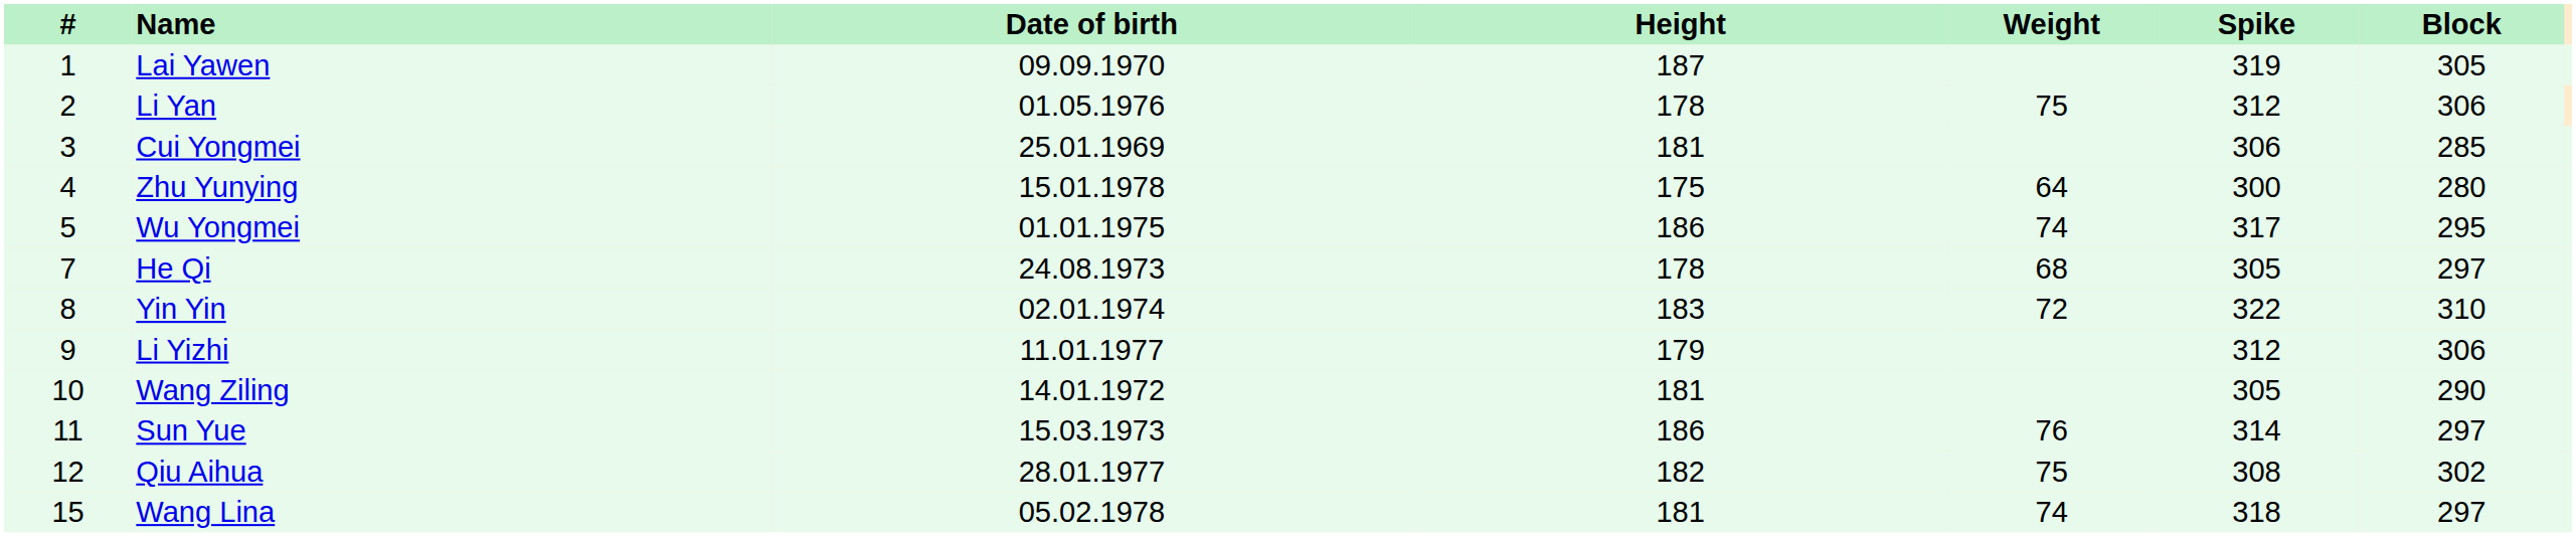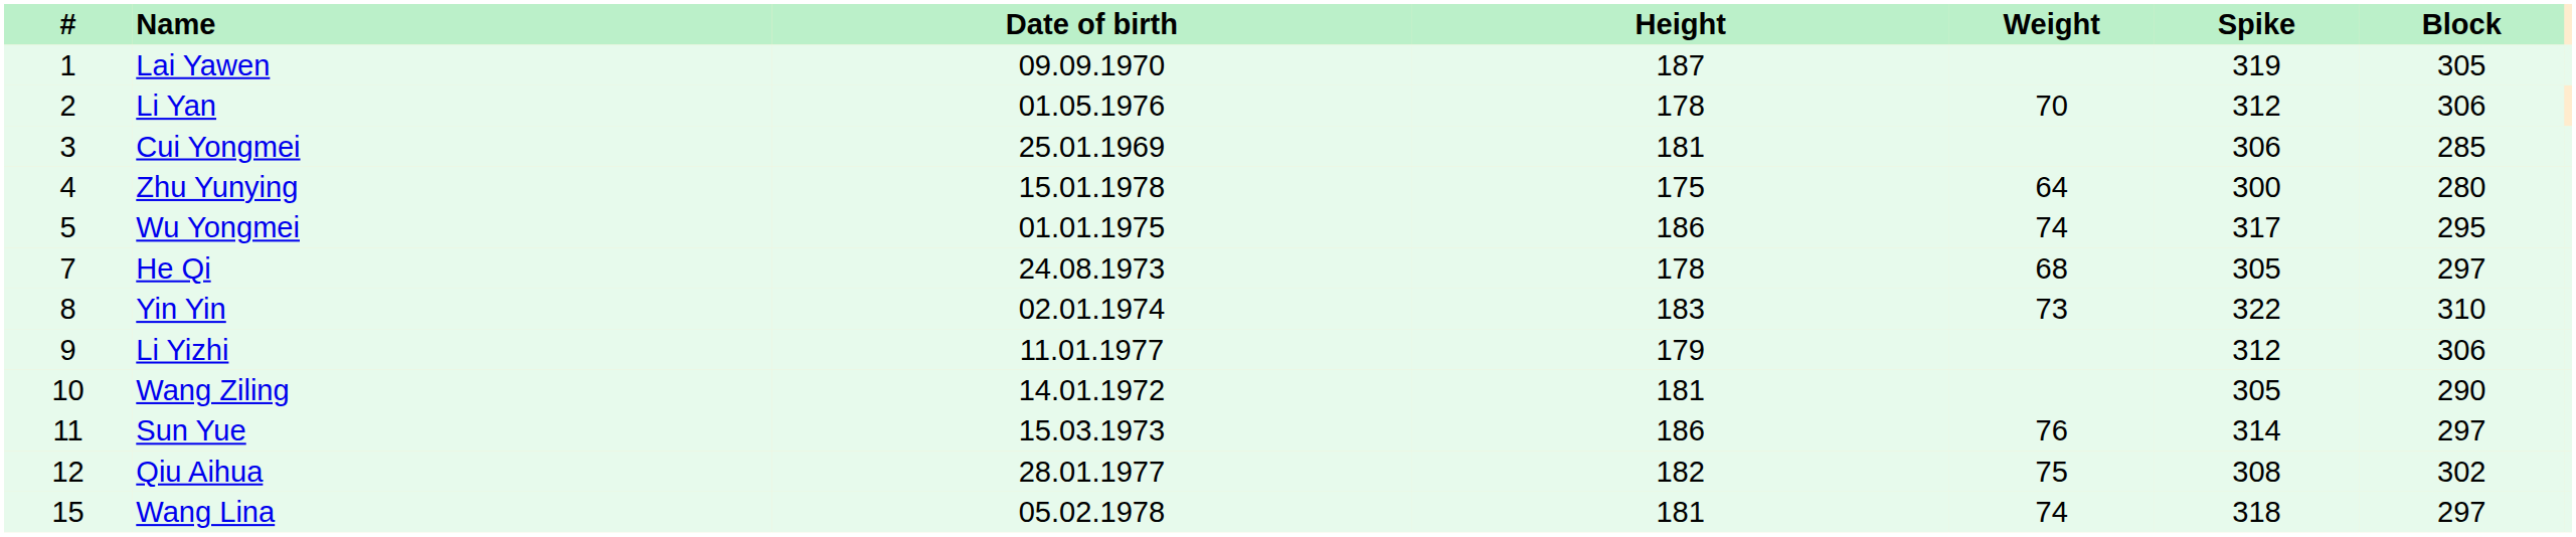Li Yan | Weight: 75 -> 70
Yin Yin | Weight: 72 -> 73
